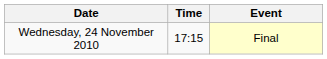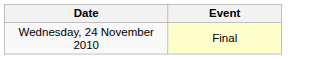- column: Time | 17:15
